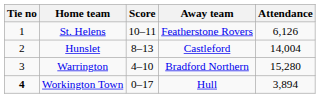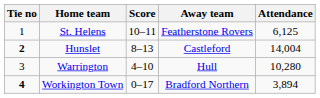St. Helens | Attendance: 6,126 -> 6,125
Hunslet | Tie no: normal -> bold
Warrington | Away team: Bradford Northern -> Hull
Warrington | Attendance: 15,280 -> 10,280
Workington Town | Away team: Hull -> Bradford Northern
